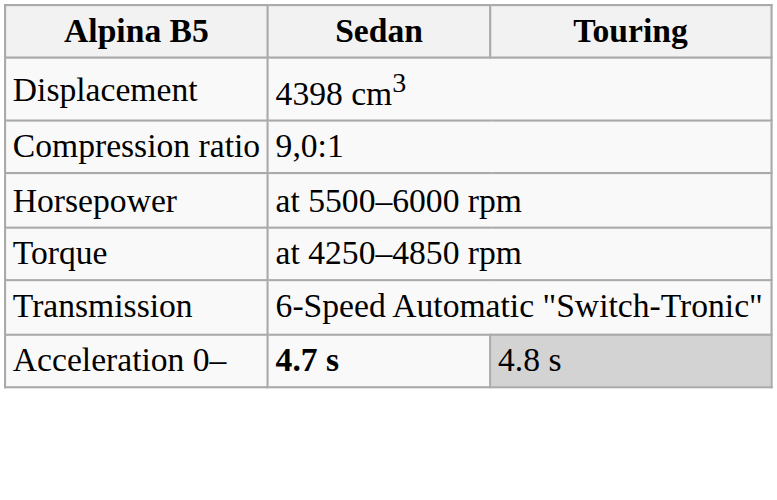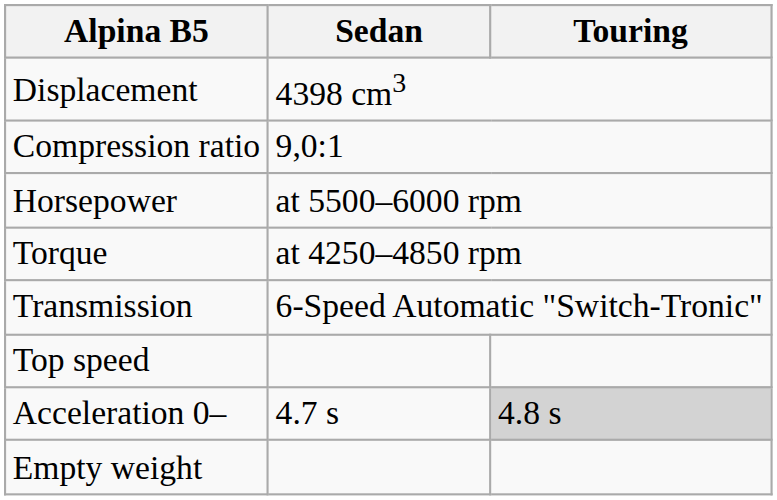+ row: Top speed
Acceleration 0– | Sedan: bold -> normal
+ row: Empty weight
